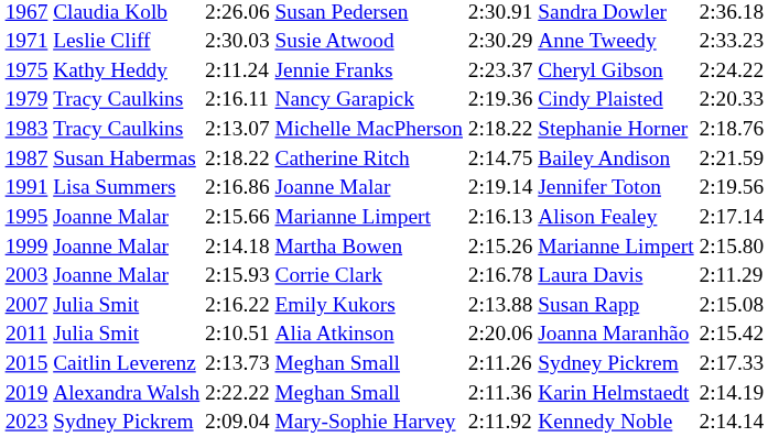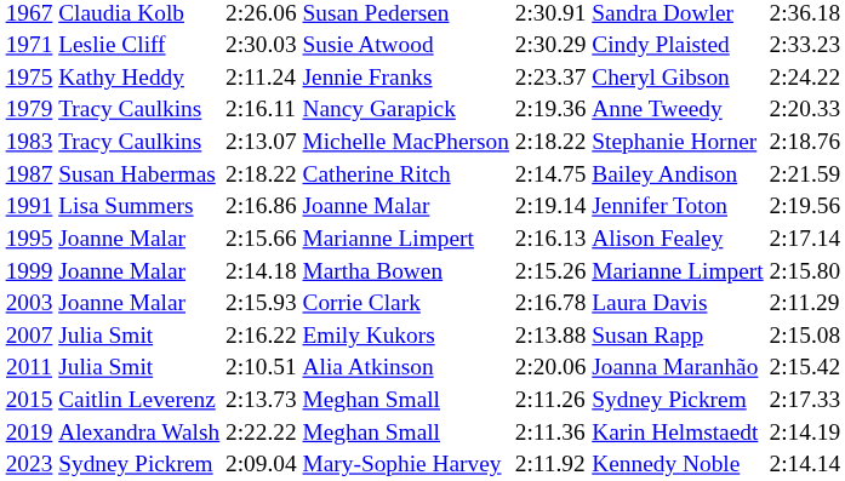Susie Atwood | column 6: Anne Tweedy -> Cindy Plaisted
Nancy Garapick | column 6: Cindy Plaisted -> Anne Tweedy
